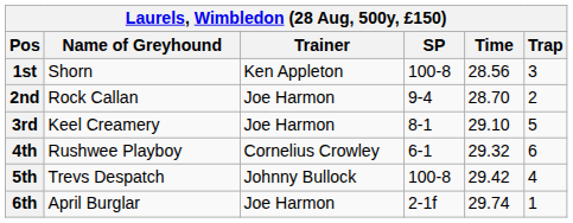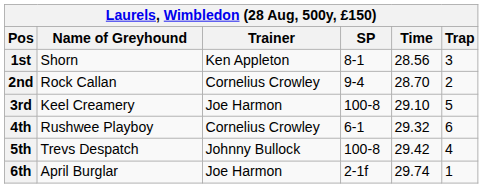1st | SP: 100-8 -> 8-1
2nd | Trainer: Joe Harmon -> Cornelius Crowley
3rd | SP: 8-1 -> 100-8
